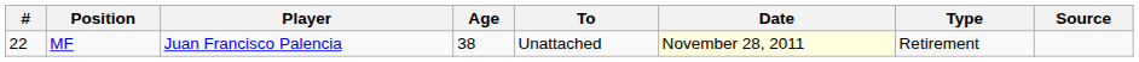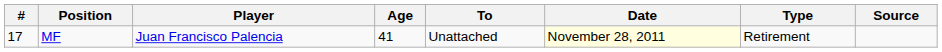MF | #: 22 -> 17
MF | Age: 38 -> 41
